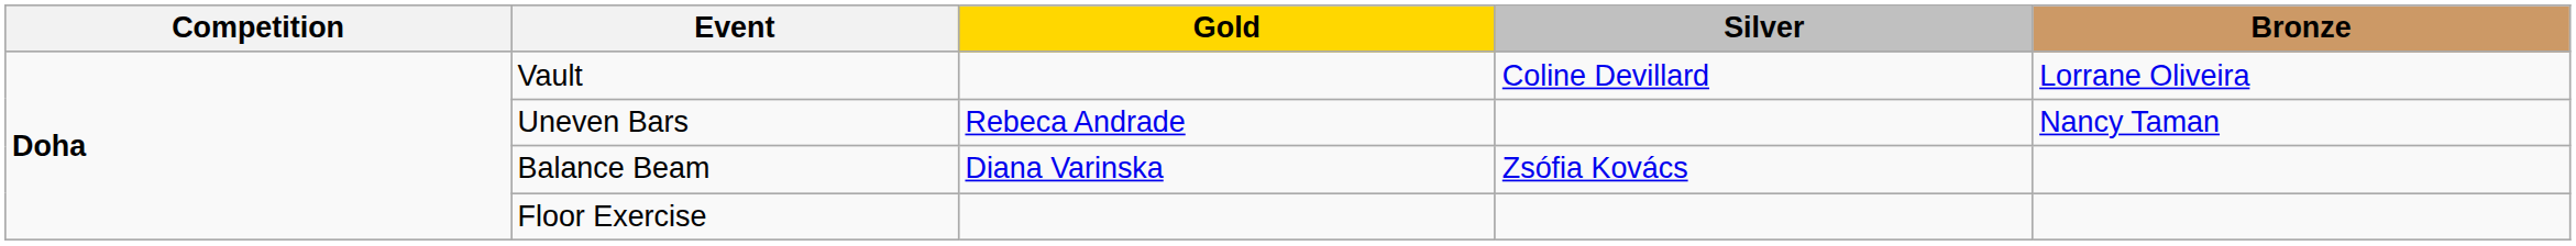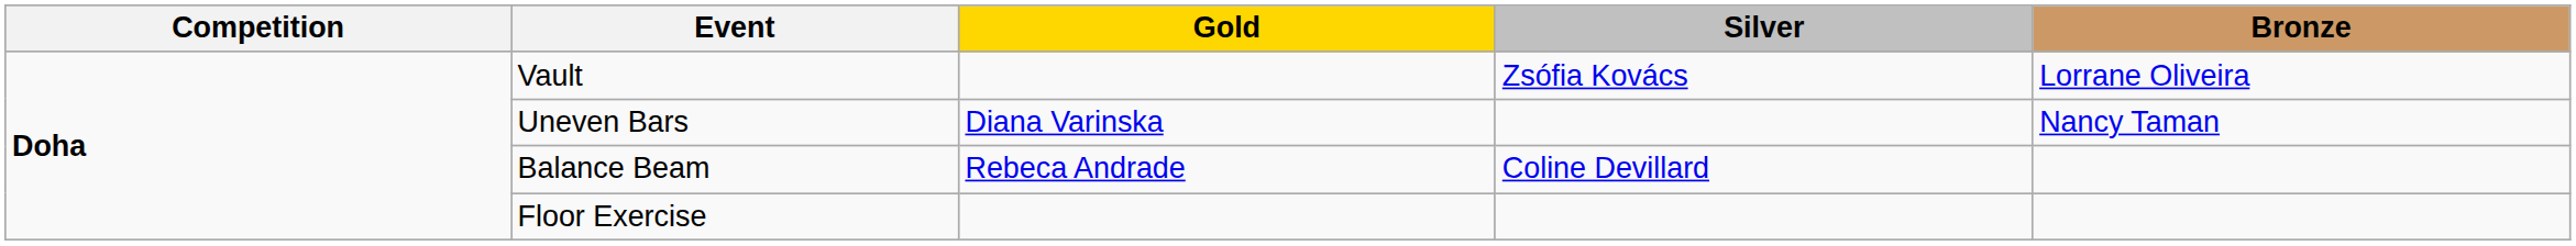Vault | Silver: Coline Devillard -> Zsófia Kovács
Uneven Bars | Gold: Rebeca Andrade -> Diana Varinska
Balance Beam | Gold: Diana Varinska -> Rebeca Andrade
Balance Beam | Silver: Zsófia Kovács -> Coline Devillard
